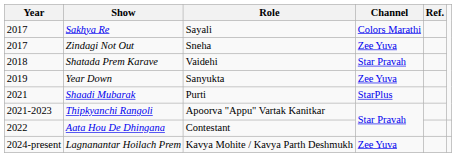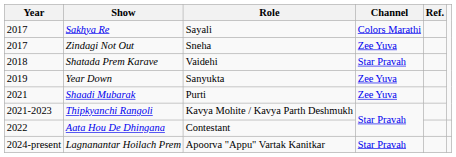Shaadi Mubarak | Channel: StarPlus -> Zee Yuva
Thipkyanchi Rangoli | Role: Apoorva "Appu" Vartak Kanitkar -> Kavya Mohite / Kavya Parth Deshmukh
Lagnanantar Hoilach Prem | Role: Kavya Mohite / Kavya Parth Deshmukh -> Apoorva "Appu" Vartak Kanitkar
Lagnanantar Hoilach Prem | Channel: Zee Yuva -> Star Pravah
